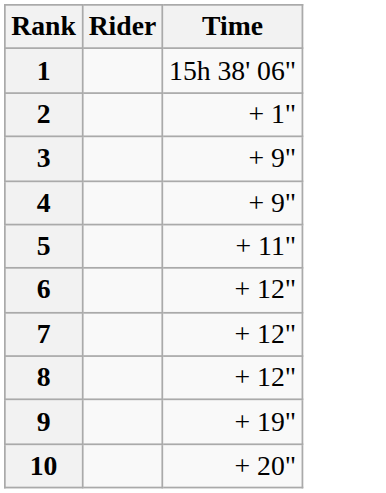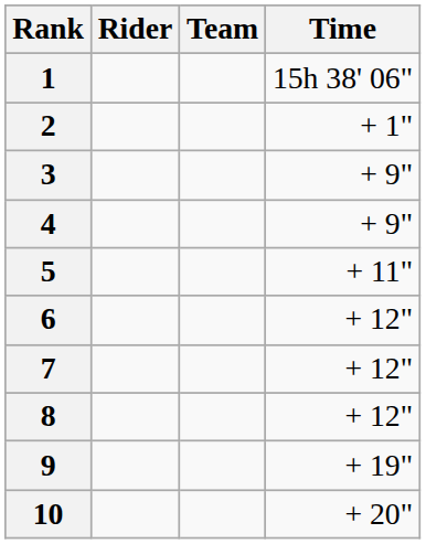+ column: Team
